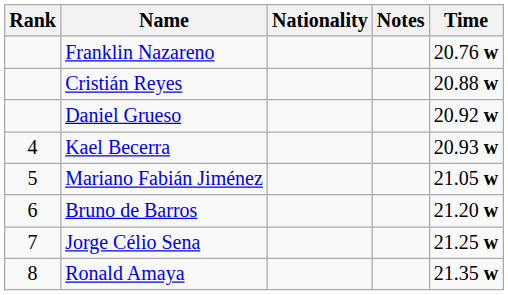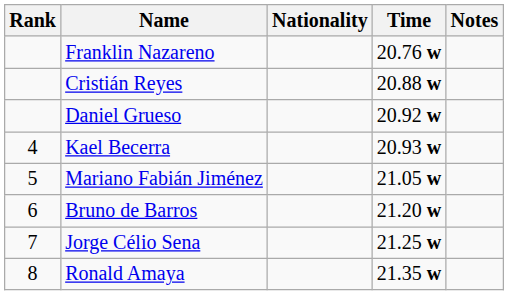columns swapped: Time <-> Notes
